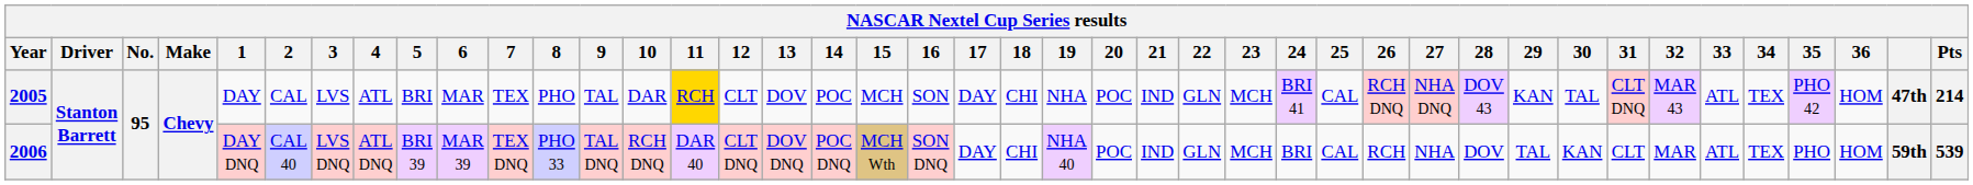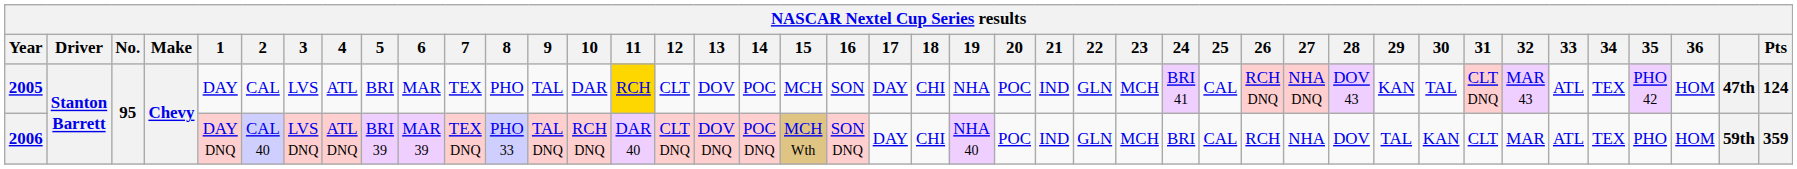2005 | Pts: 214 -> 124
2006 | Pts: 539 -> 359
